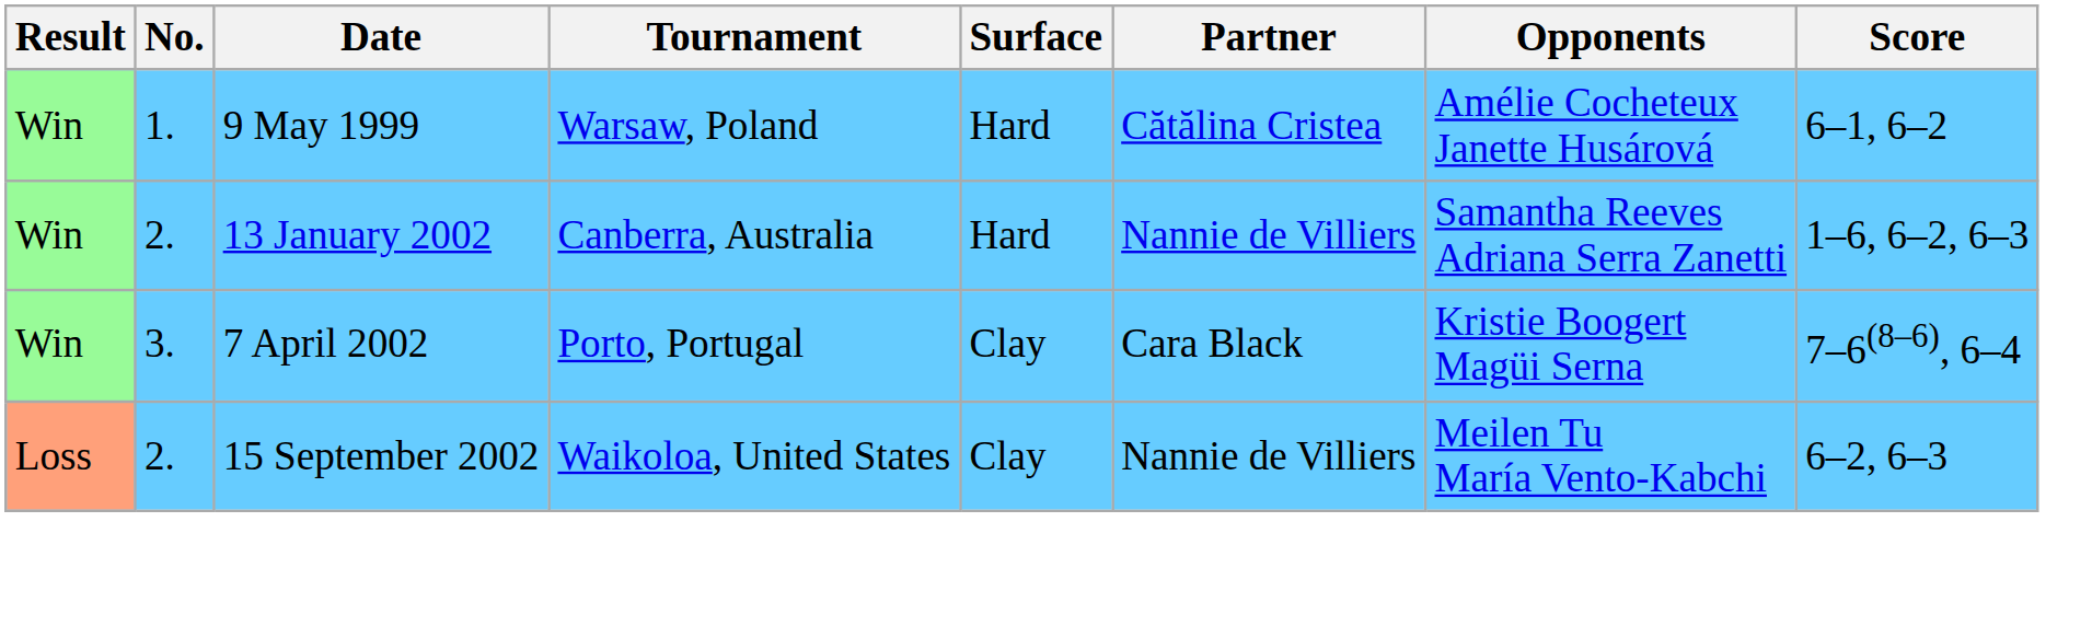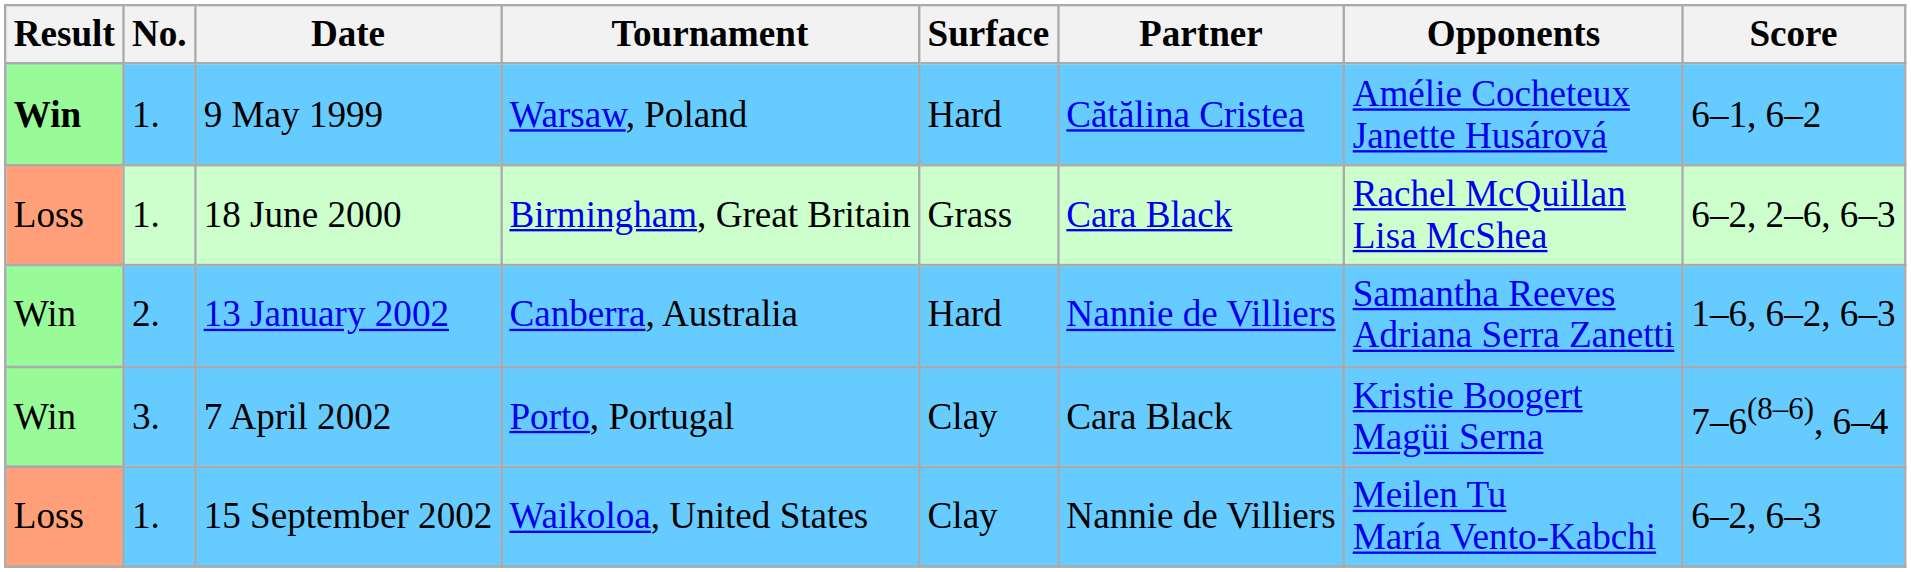9 May 1999 | Result: normal -> bold
+ row: Loss | 1. | 18 June 2000 | Birmingham, Great Britain | Grass | Cara Black | Rachel McQuillan Lisa McShea | 6–2, 2–6, 6–3
15 September 2002 | No.: 2. -> 1.
